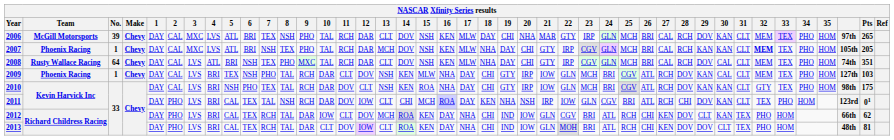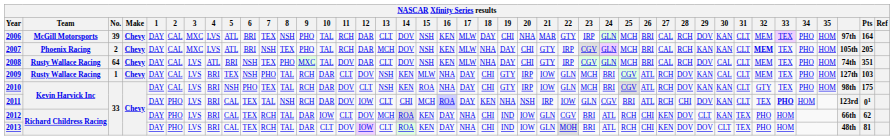2006 | Pts: 265 -> 164
2007 | No.: 1 -> 2
2008 | 11: RCH -> DOV
2009 | Team: Phoenix Racing -> Rusty Wallace Racing
2011 | 33: normal -> bold
